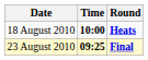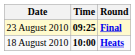rows swapped: 18 August 2010 <-> 23 August 2010
